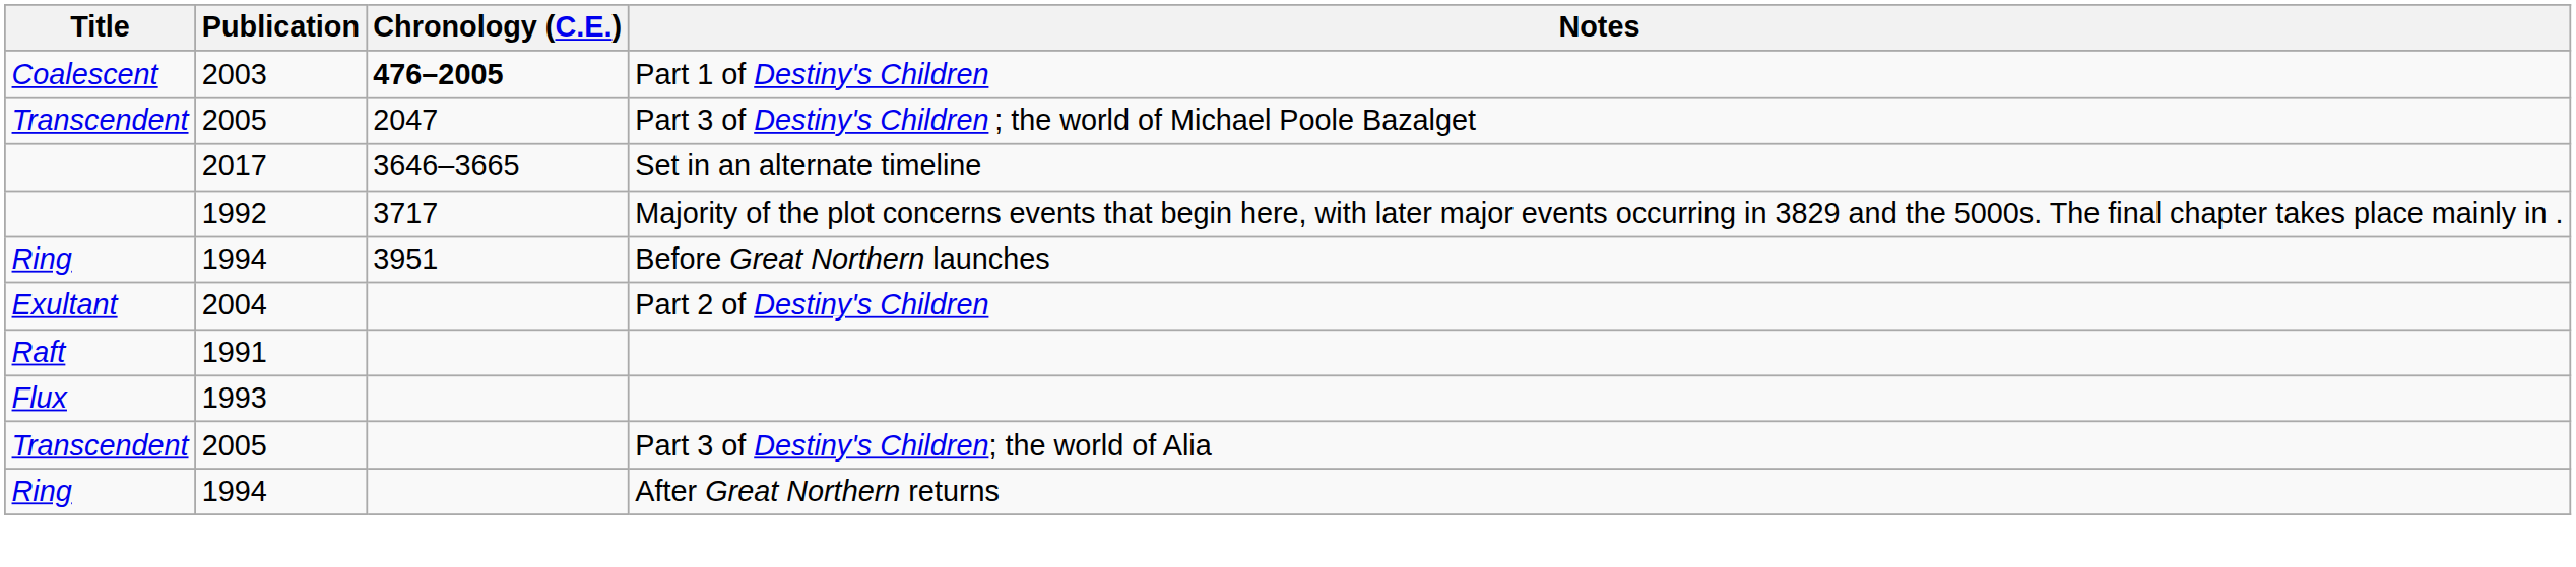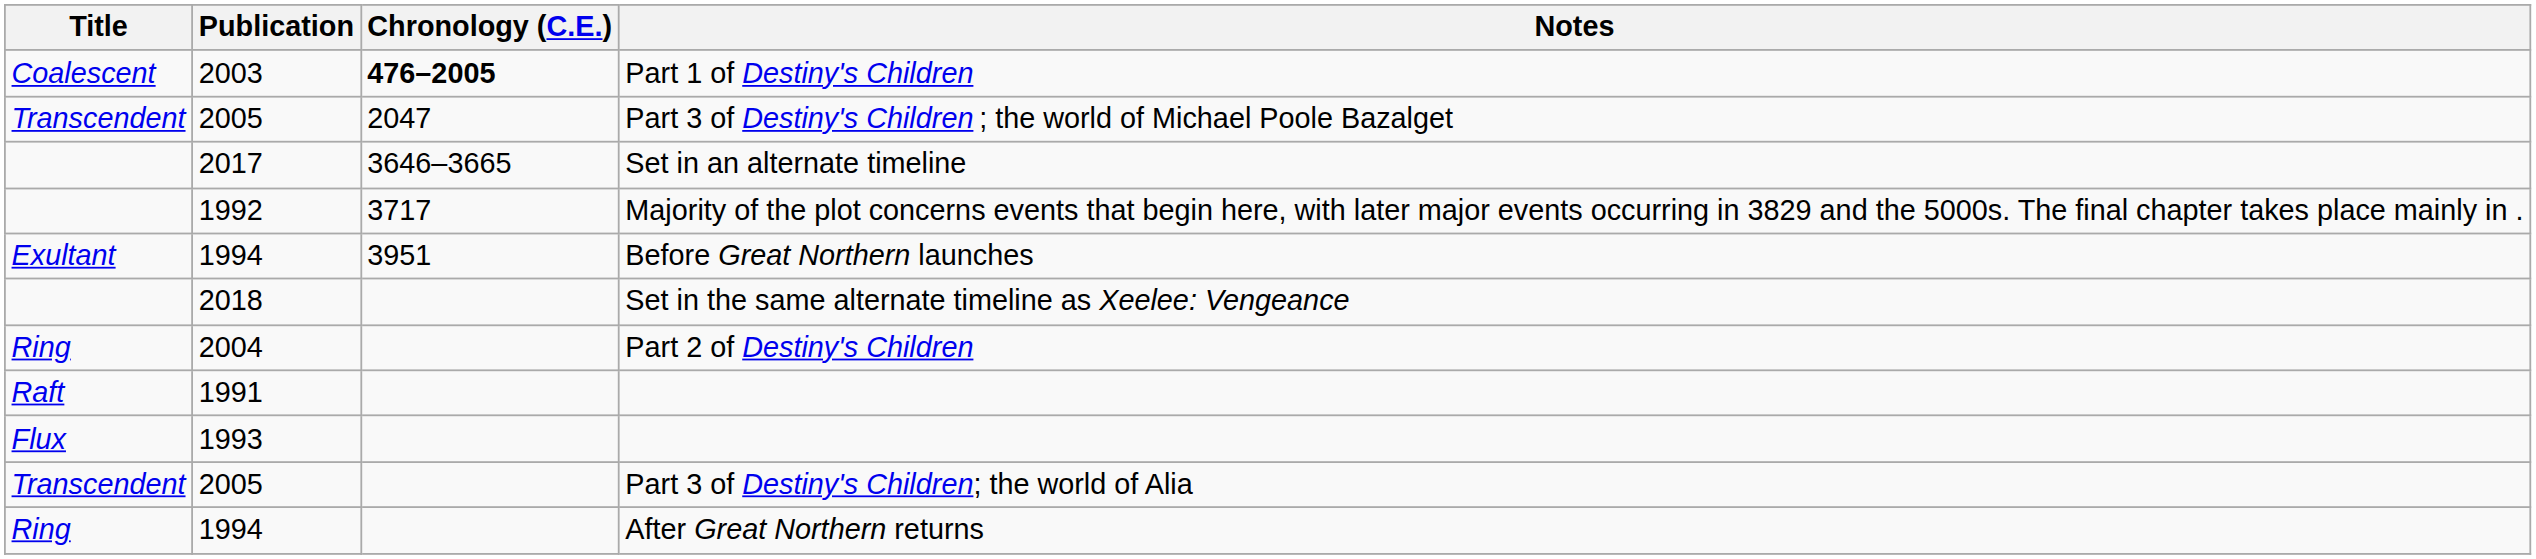Before Great Northern launches | Title: Ring -> Exultant
+ row: 2018 | Set in the same alternate timeline as Xeelee: Vengeance
Part 2 of Destiny's Children | Title: Exultant -> Ring
